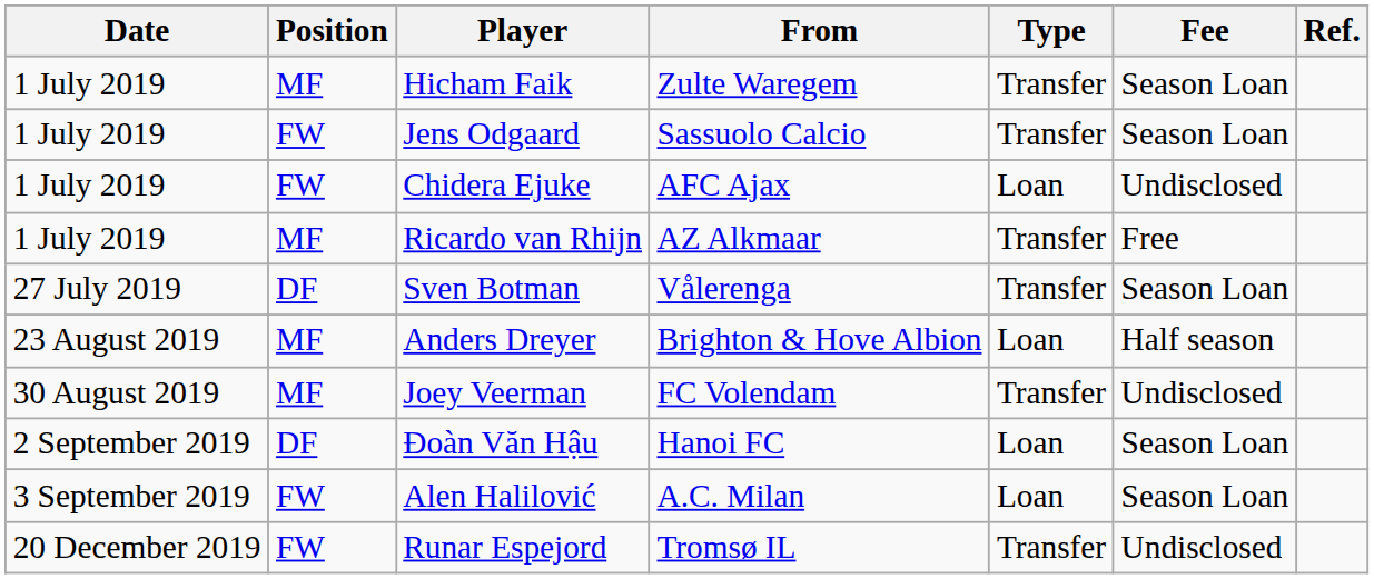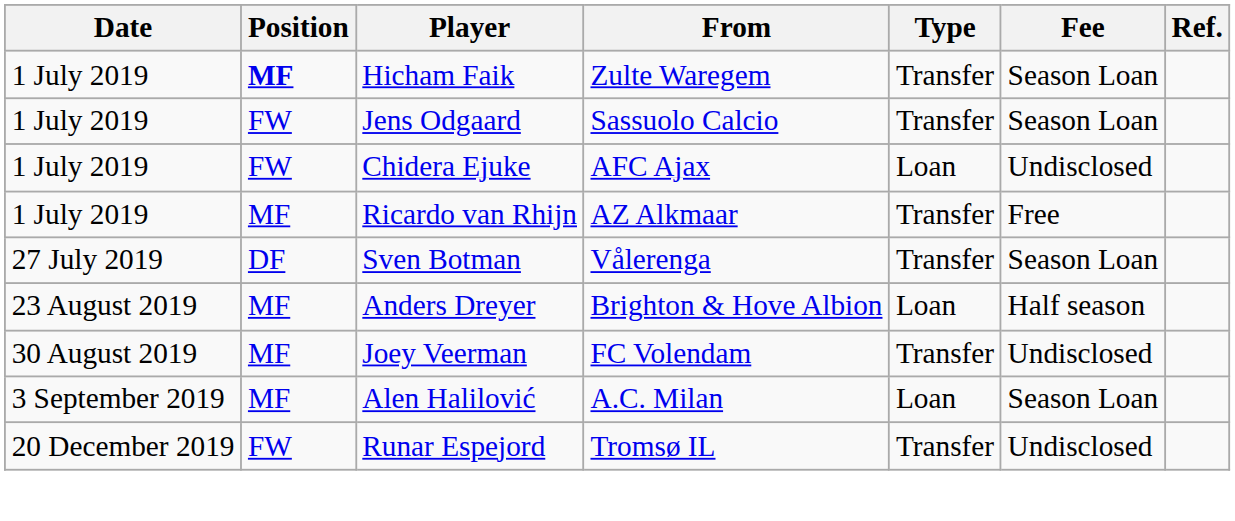Hicham Faik | Position: normal -> bold
- row: 2 September 2019 | DF | Đoàn Văn Hậu | Hanoi FC | Loan | Season Loan
Alen Halilović | Position: FW -> MF
